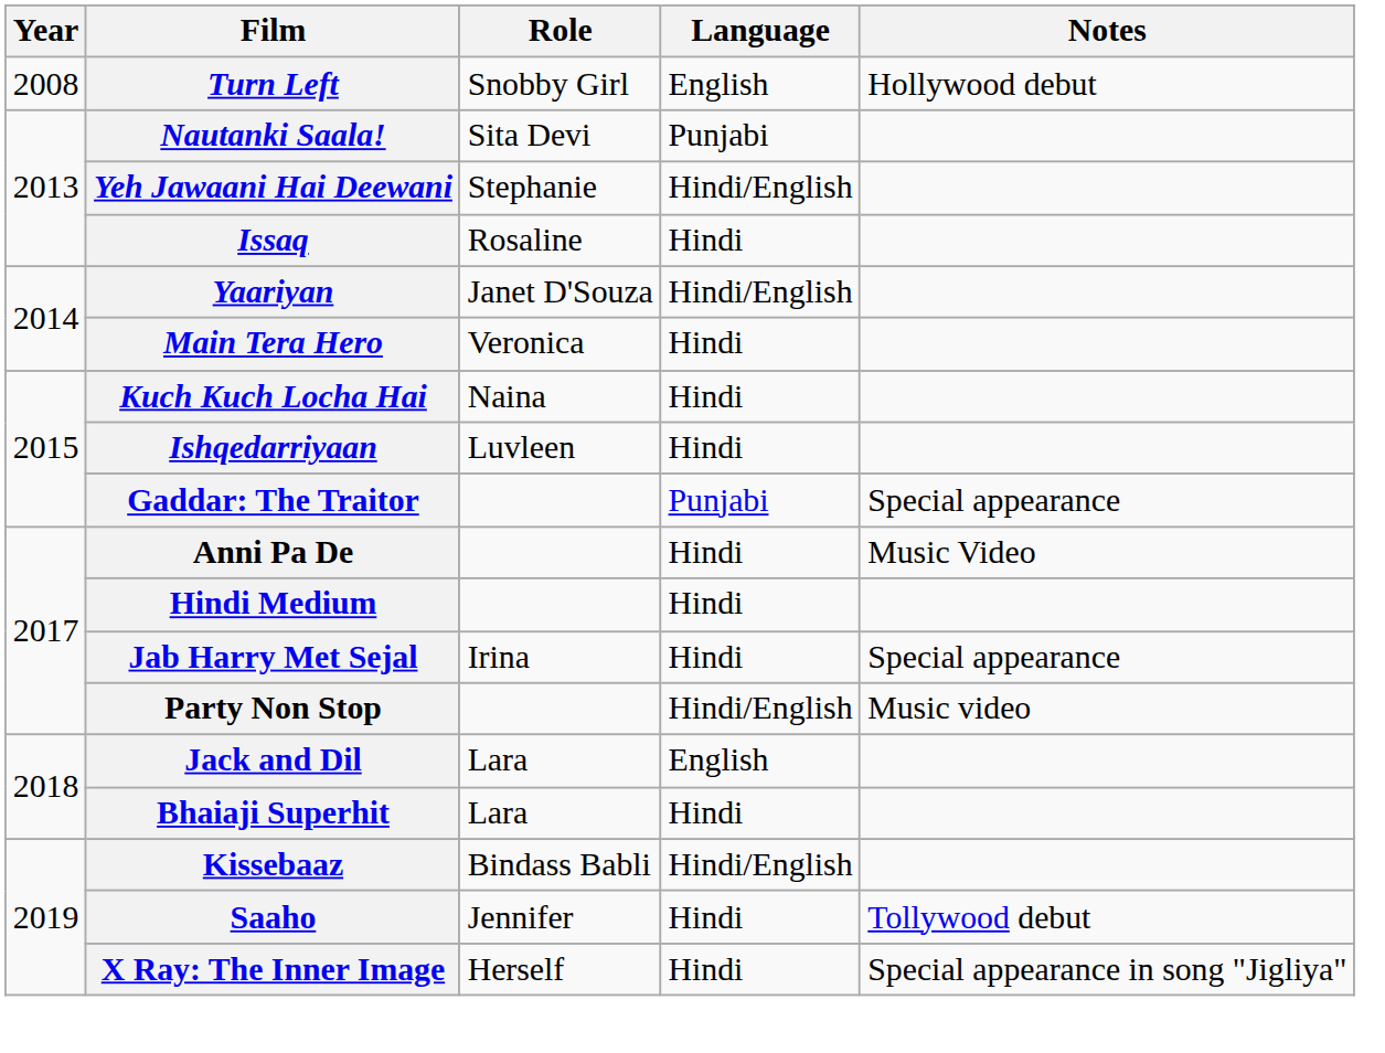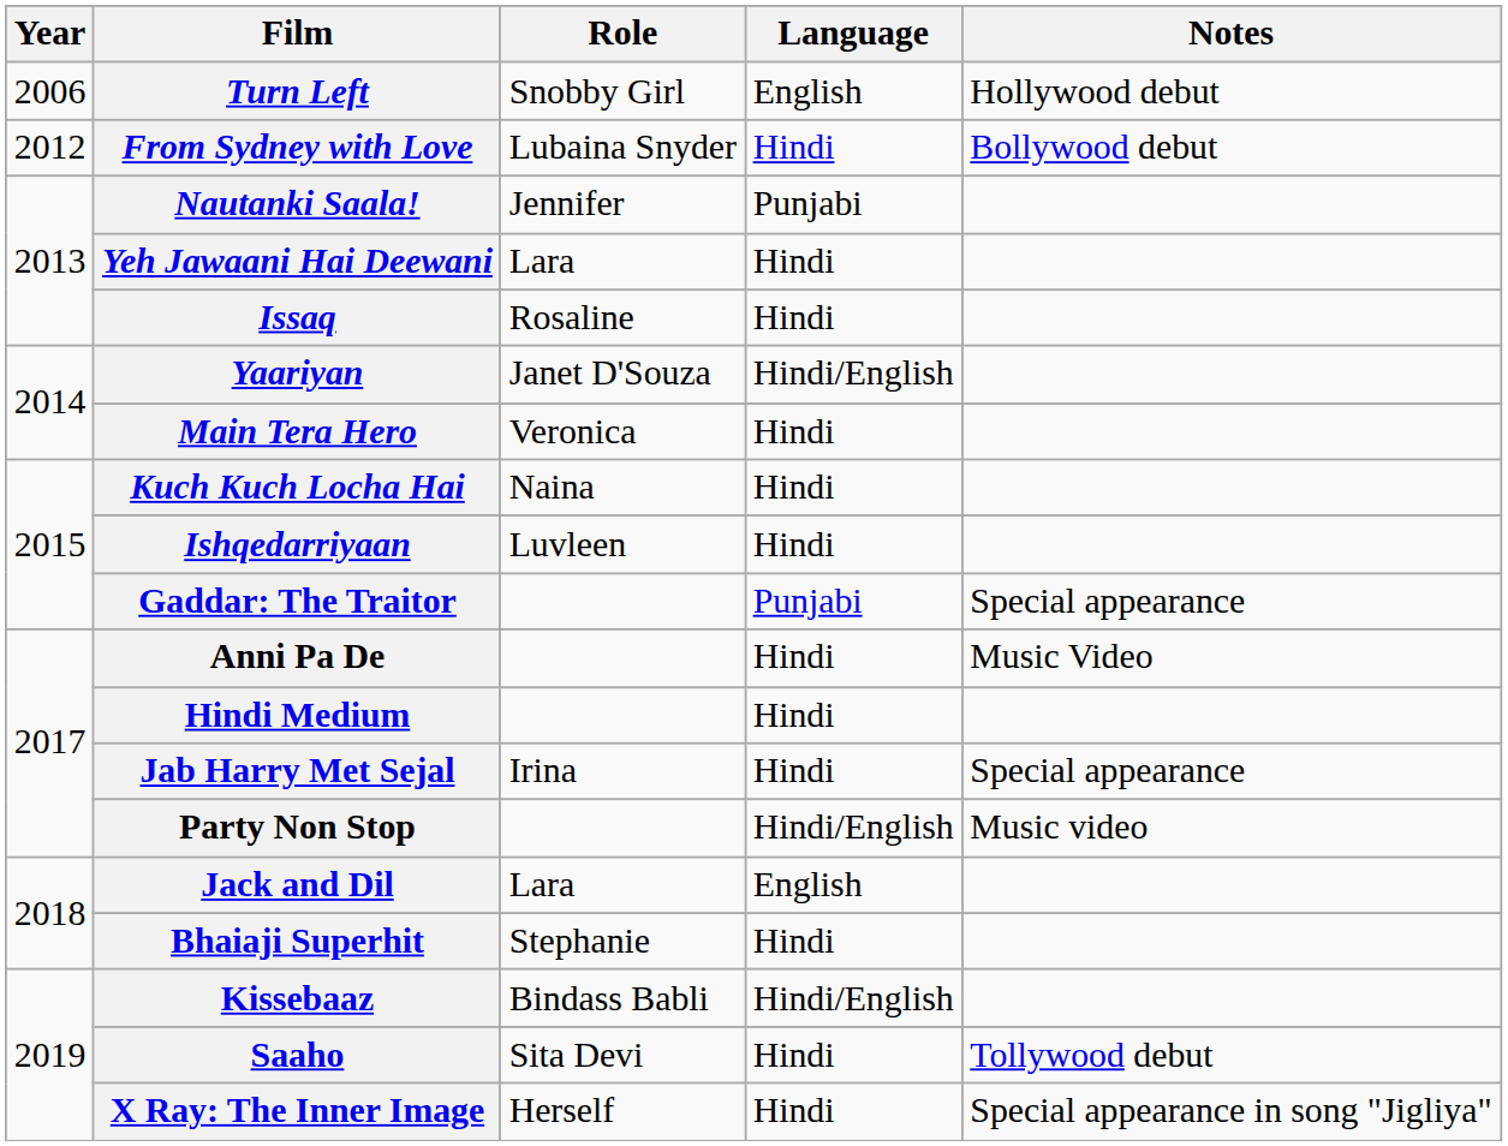Turn Left | Year: 2008 -> 2006
+ row: 2012 | From Sydney with Love | Lubaina Snyder | Hindi | Bollywood debut
Nautanki Saala! | Role: Sita Devi -> Jennifer
Yeh Jawaani Hai Deewani | Role: Stephanie -> Lara
Yeh Jawaani Hai Deewani | Language: Hindi/English -> Hindi
Bhaiaji Superhit | Role: Lara -> Stephanie
Saaho | Role: Jennifer -> Sita Devi
